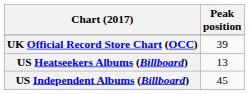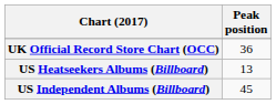UK Official Record Store Chart (OCC) | Peak position: 39 -> 36
